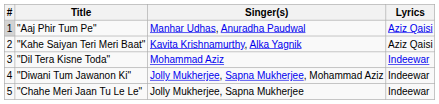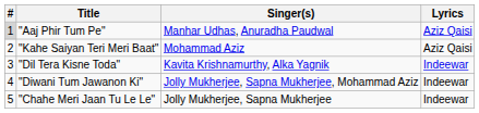"Kahe Saiyan Teri Meri Baat" | Singer(s): Kavita Krishnamurthy, Alka Yagnik -> Mohammad Aziz
"Dil Tera Kisne Toda" | Singer(s): Mohammad Aziz -> Kavita Krishnamurthy, Alka Yagnik
